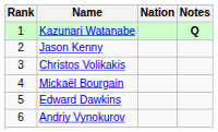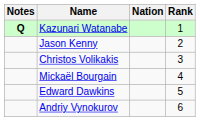columns swapped: Rank <-> Notes
